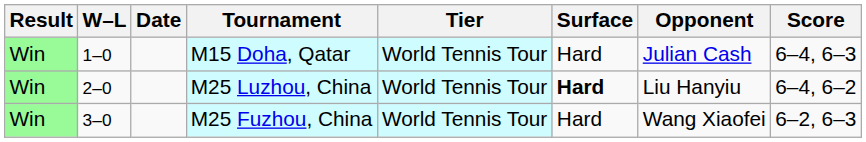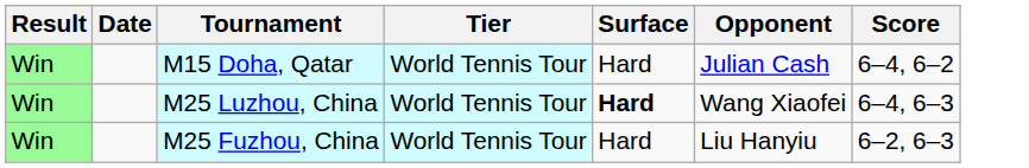- column: W–L | 1–0 | 2–0 | 3–0
M15 Doha, Qatar | Score: 6–4, 6–3 -> 6–4, 6–2
M25 Luzhou, China | Opponent: Liu Hanyiu -> Wang Xiaofei
M25 Luzhou, China | Score: 6–4, 6–2 -> 6–4, 6–3
M25 Fuzhou, China | Opponent: Wang Xiaofei -> Liu Hanyiu
